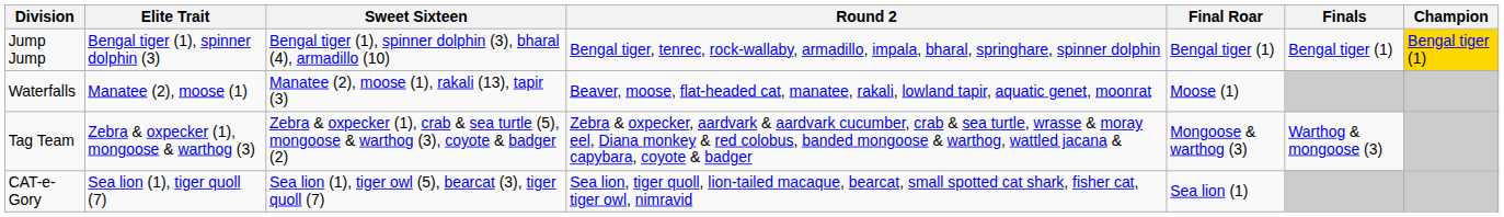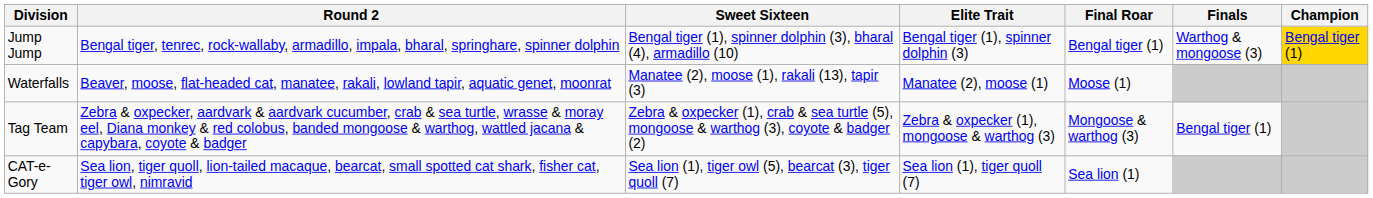columns swapped: Round 2 <-> Elite Trait
Jump Jump | Finals: Bengal tiger (1) -> Warthog & mongoose (3)
Tag Team | Finals: Warthog & mongoose (3) -> Bengal tiger (1)
